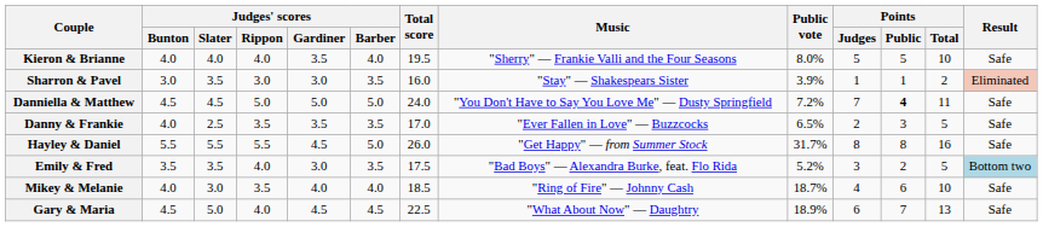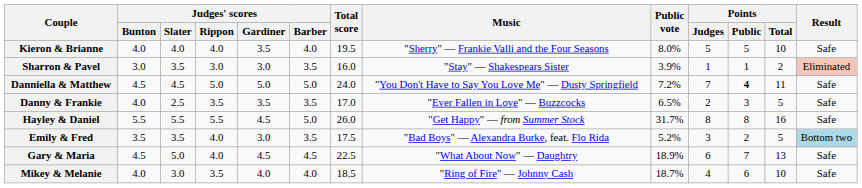rows swapped: Gary & Maria <-> Mikey & Melanie
